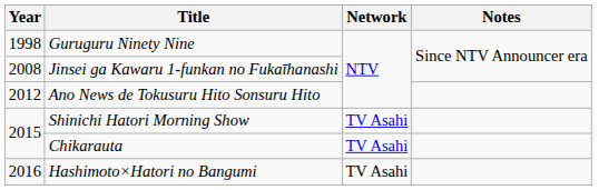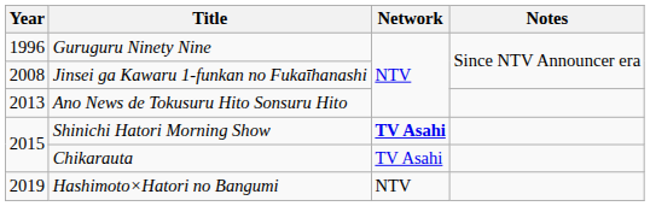Guruguru Ninety Nine | Year: 1998 -> 1996
Ano News de Tokusuru Hito Sonsuru Hito | Year: 2012 -> 2013
Shinichi Hatori Morning Show | Network: normal -> bold
Hashimoto×Hatori no Bangumi | Year: 2016 -> 2019
Hashimoto×Hatori no Bangumi | Network: TV Asahi -> NTV
